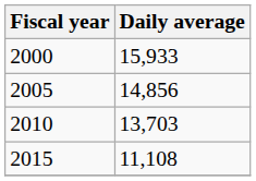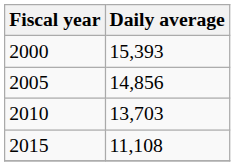2000 | Daily average: 15,933 -> 15,393
